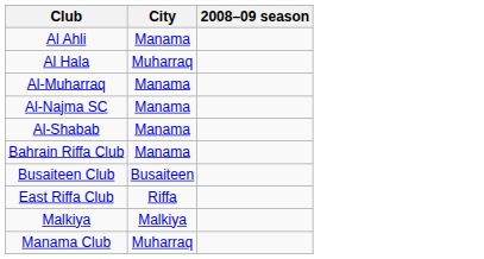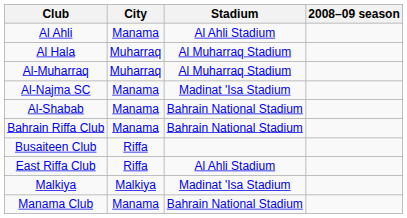+ column: Stadium | Al Ahli Stadium | Al Muharraq Stadium | Al Muharraq Stadium | Madinat 'Isa Stadium | Bahrain National Stadium | Bahrain National Stadium | Al Ahli Stadium | Madinat 'Isa Stadium | Bahrain National Stadium
Al-Muharraq | City: Manama -> Muharraq
Busaiteen Club | City: Busaiteen -> Riffa
Manama Club | City: Muharraq -> Manama
